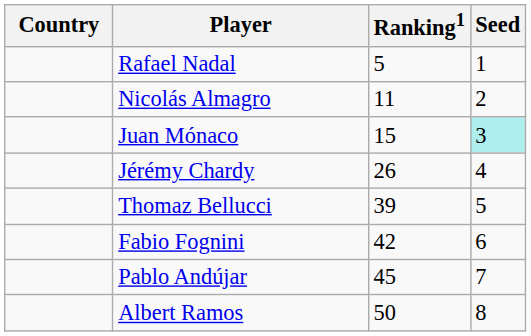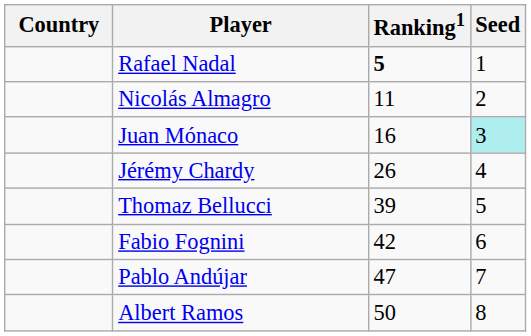Rafael Nadal | Ranking1: normal -> bold
Juan Mónaco | Ranking1: 15 -> 16
Pablo Andújar | Ranking1: 45 -> 47
